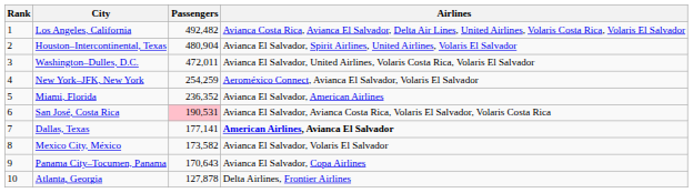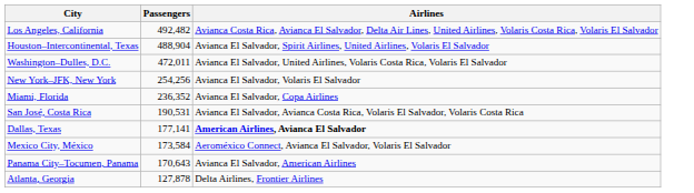- column: Rank | 1 | 2 | 3 | 4 | 5 | 6 | 7 | 8 | 9 | 10
Houston–Intercontinental, Texas | Passengers: 480,904 -> 488,904
New York–JFK, New York | Passengers: 254,259 -> 254,256
New York–JFK, New York | Airlines: Aeroméxico Connect, Avianca El Salvador, Volaris El Salvador -> Avianca El Salvador, Volaris El Salvador
Miami, Florida | Airlines: Avianca El Salvador, American Airlines -> Avianca El Salvador, Copa Airlines
San José, Costa Rica | Passengers: pink background -> no background
Mexico City, México | Passengers: 173,582 -> 173,584
Mexico City, México | Airlines: Avianca El Salvador, Volaris El Salvador -> Aeroméxico Connect, Avianca El Salvador, Volaris El Salvador
Panama City–Tocumen, Panama | Airlines: Avianca El Salvador, Copa Airlines -> Avianca El Salvador, American Airlines
